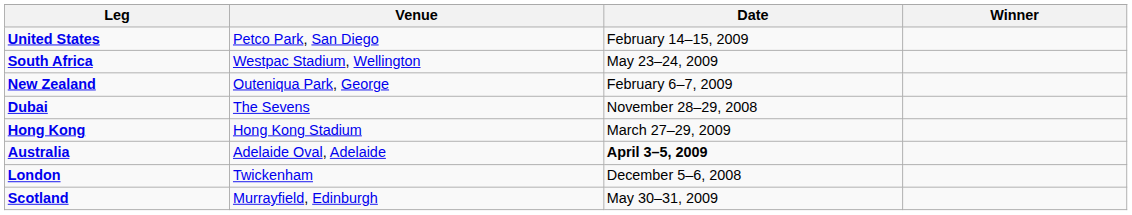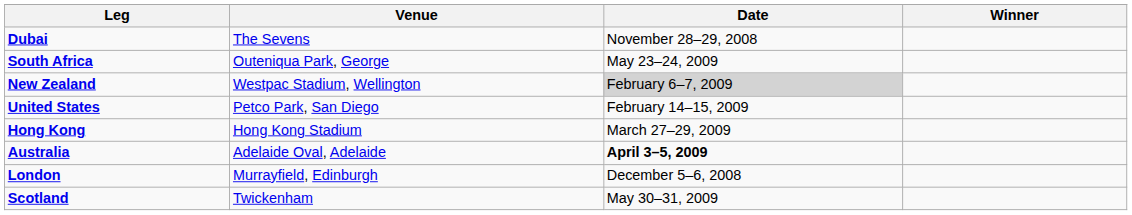rows swapped: Dubai <-> United States
South Africa | Venue: Westpac Stadium, Wellington -> Outeniqua Park, George
New Zealand | Venue: Outeniqua Park, George -> Westpac Stadium, Wellington
New Zealand | Date: no background -> lightgrey background
London | Venue: Twickenham -> Murrayfield, Edinburgh
Scotland | Venue: Murrayfield, Edinburgh -> Twickenham
